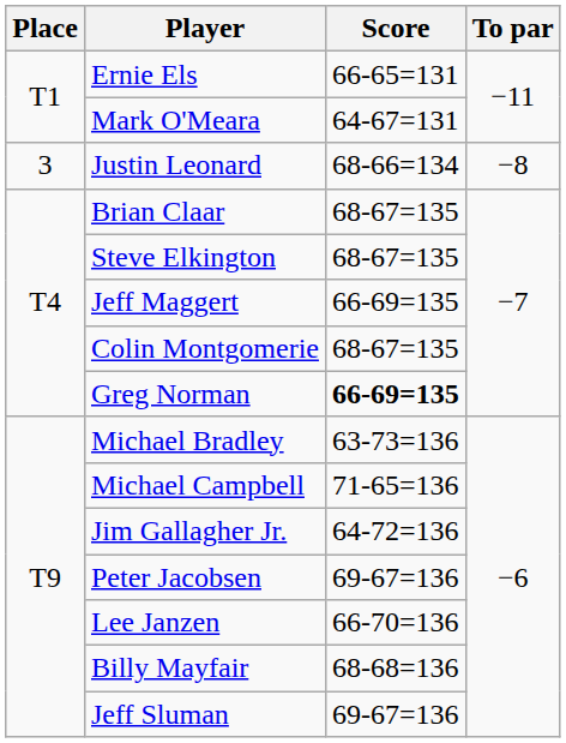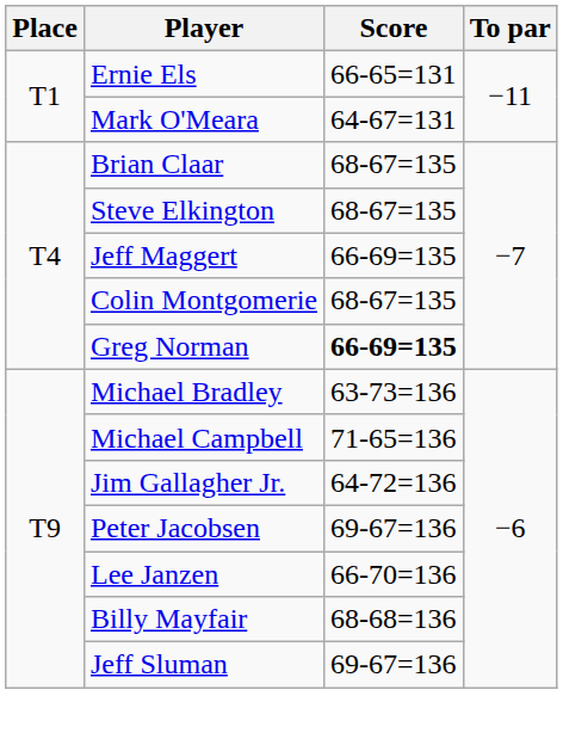- row: 3 | Justin Leonard | 68-66=134 | −8
